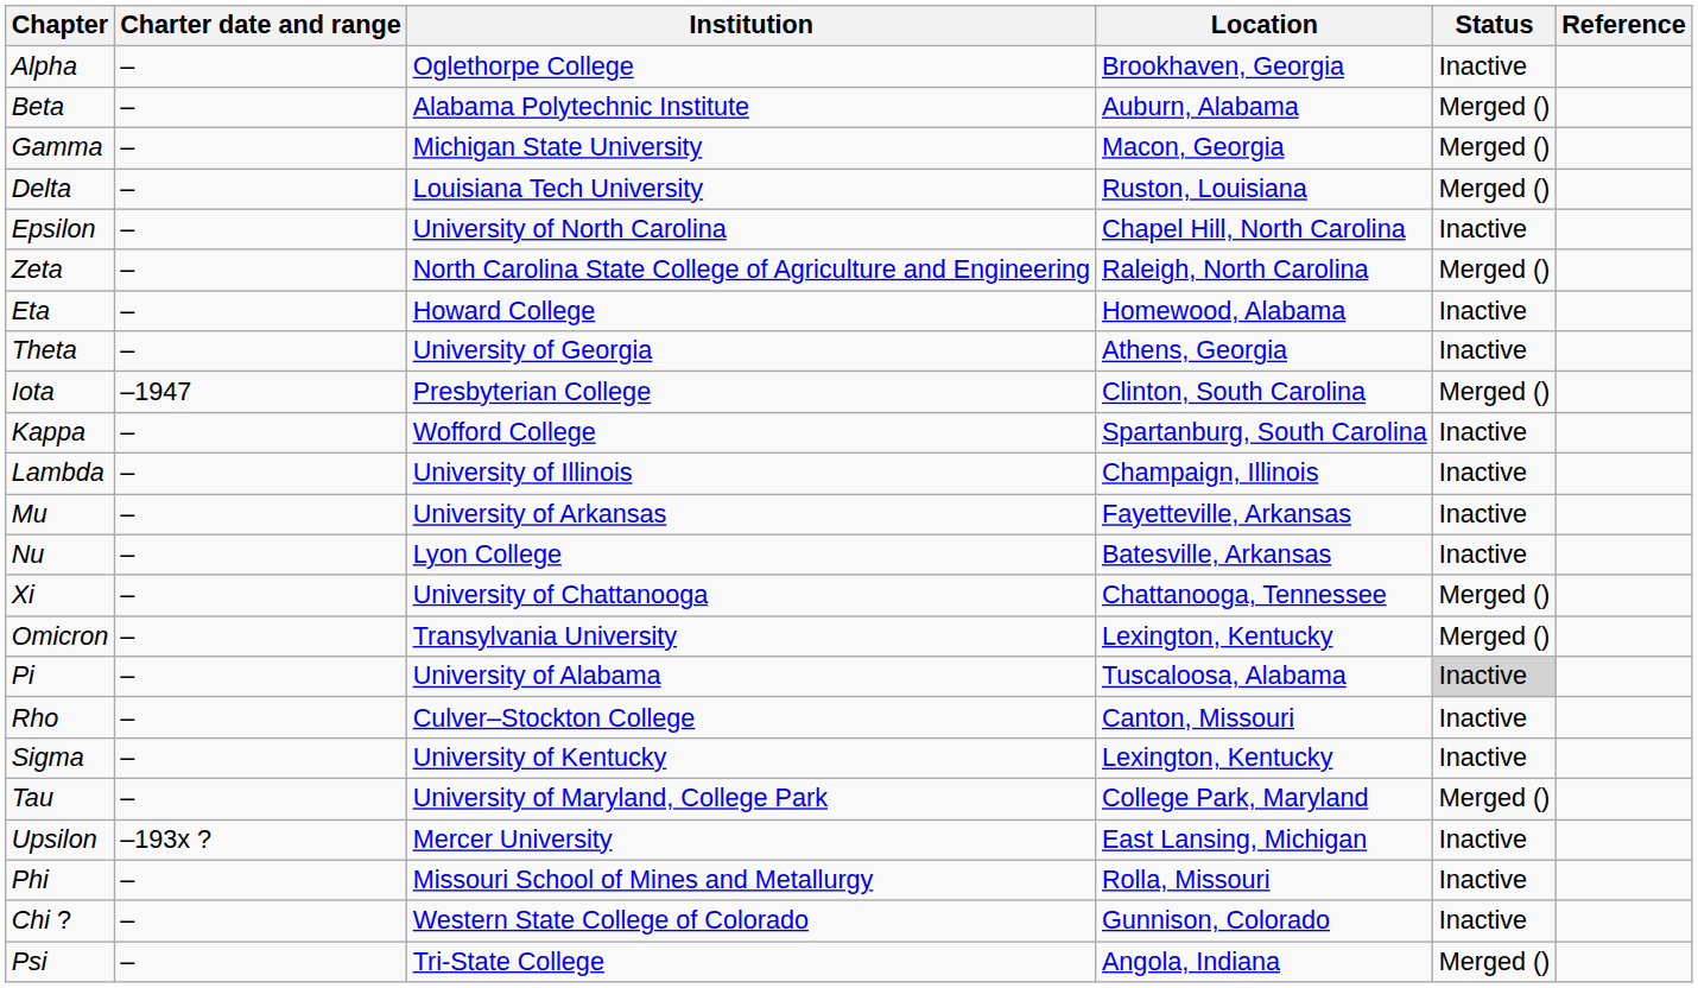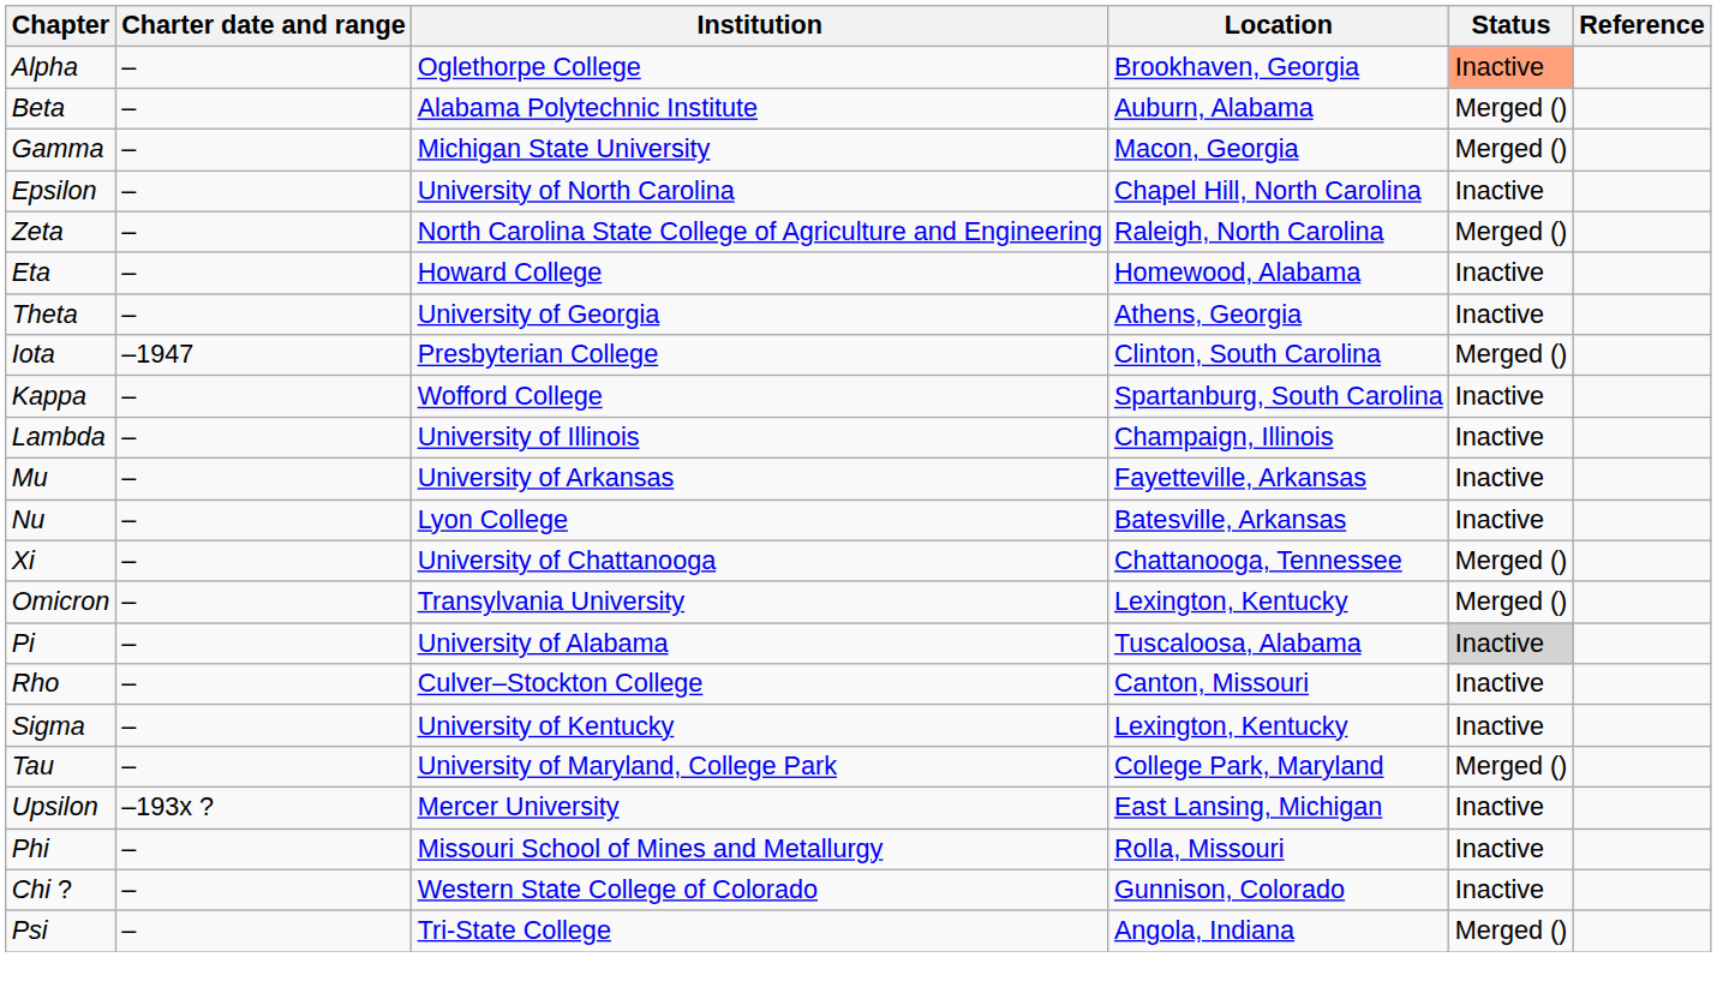Alpha | Status: no background -> lightsalmon background
- row: Delta | – | Louisiana Tech University | Ruston, Louisiana | Merged ()
